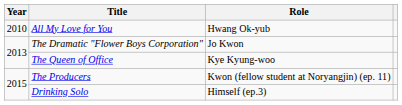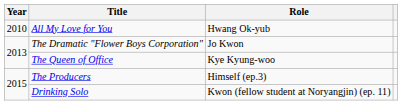The Producers | Role: Kwon (fellow student at Noryangjin) (ep. 11) -> Himself (ep.3)
Drinking Solo | Role: Himself (ep.3) -> Kwon (fellow student at Noryangjin) (ep. 11)
